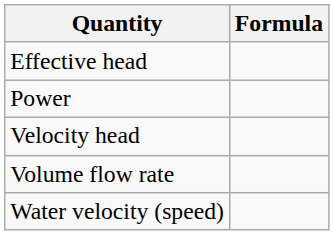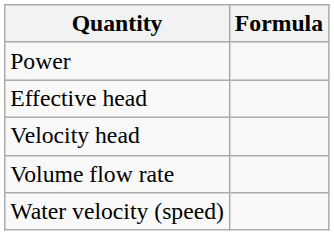rows swapped: Power <-> Effective head
